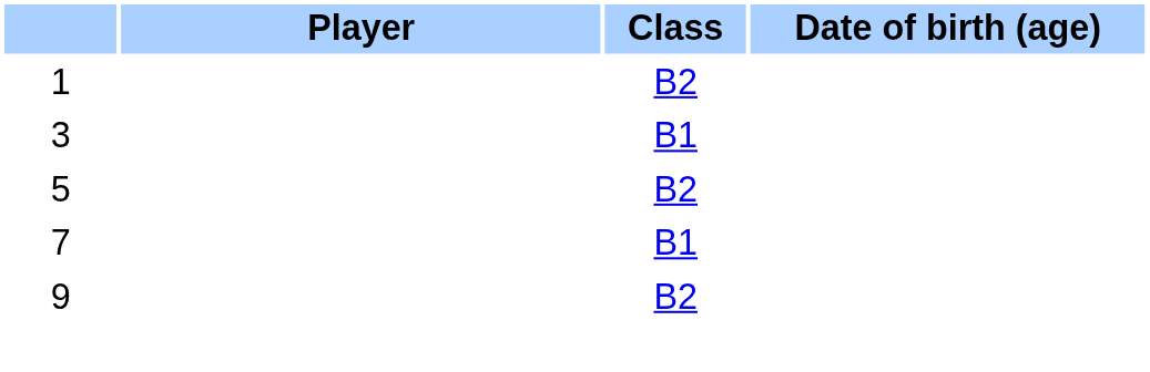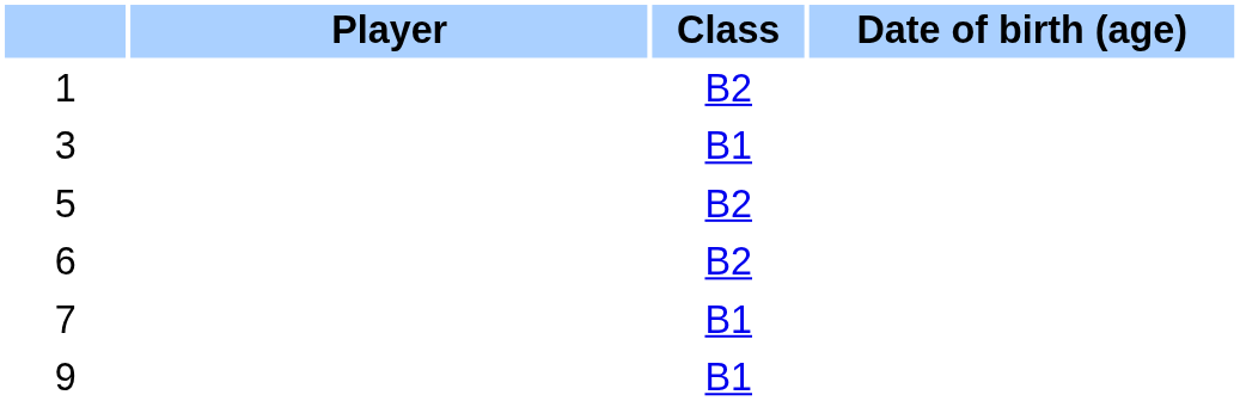+ row: 6 | B2
9 | Class: B2 -> B1
